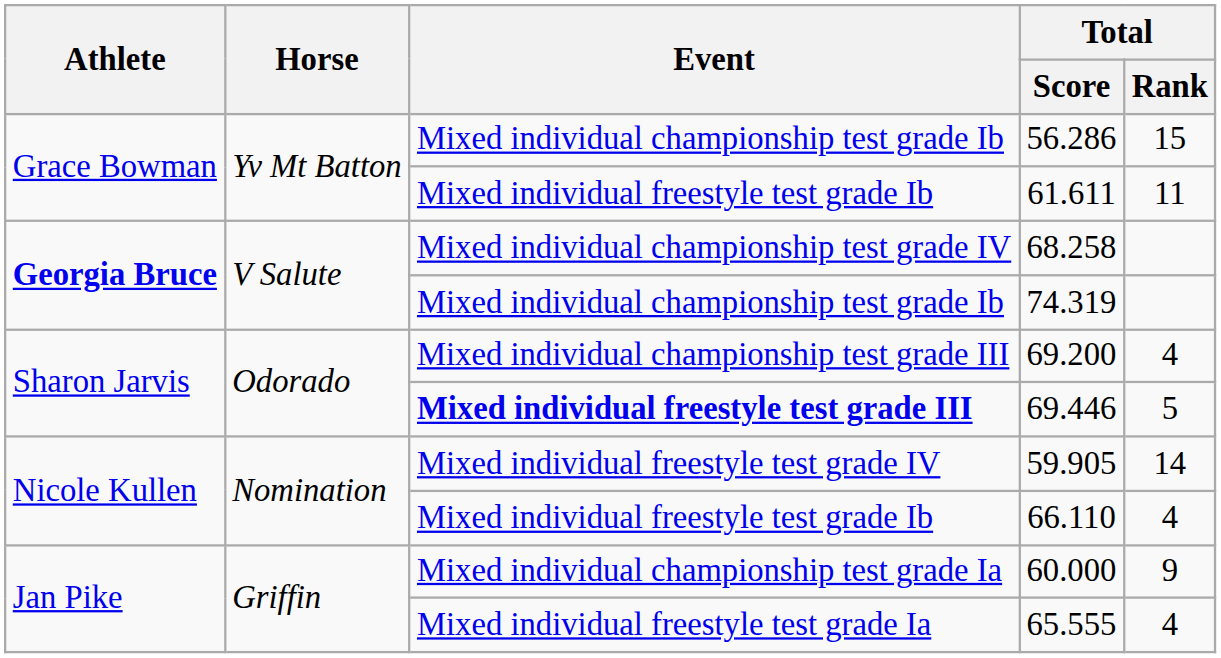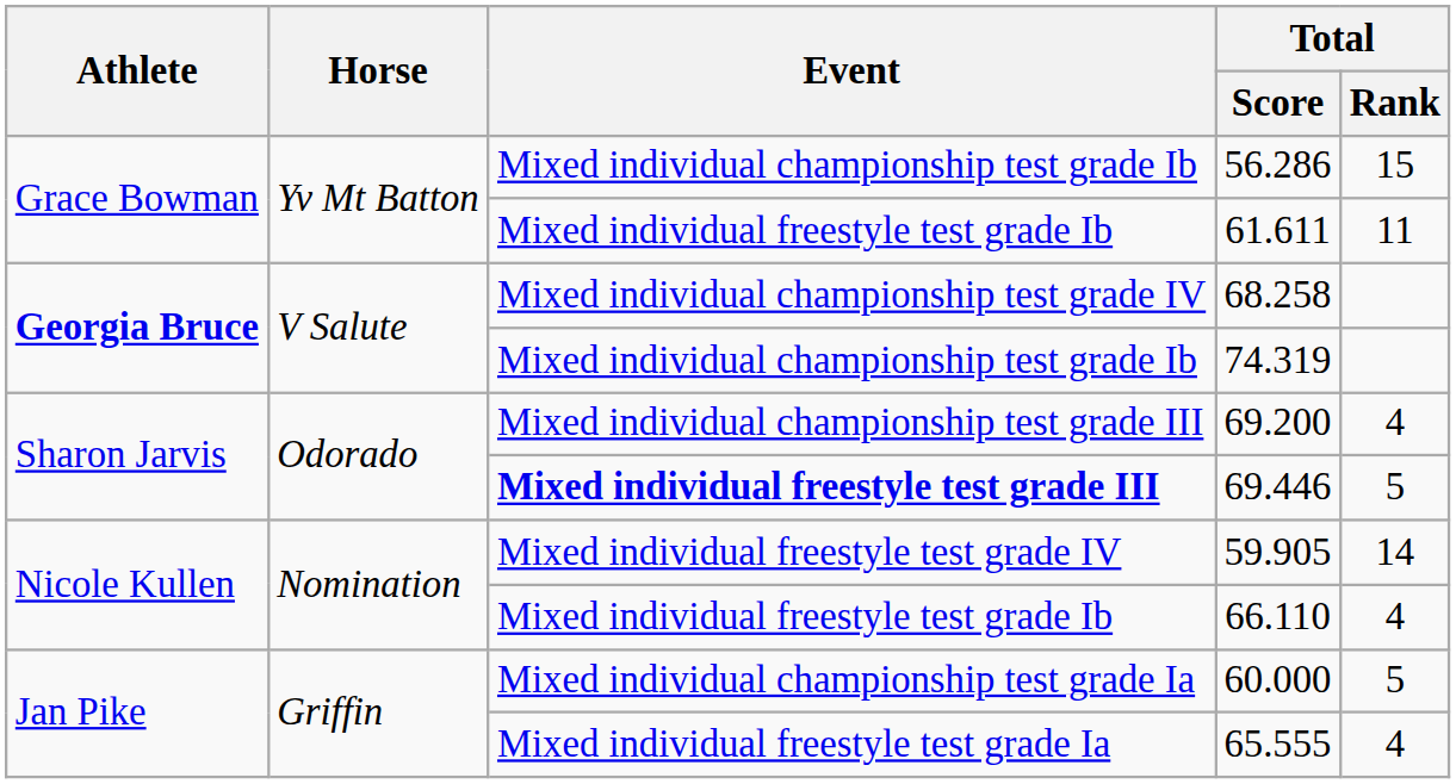60.000 | Total / Rank: 9 -> 5
